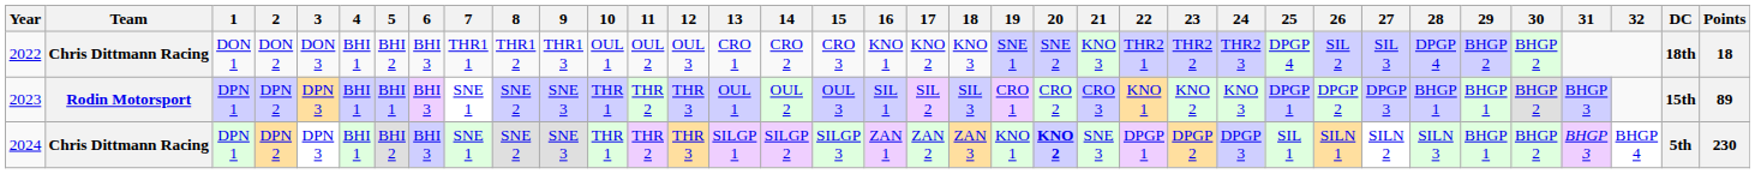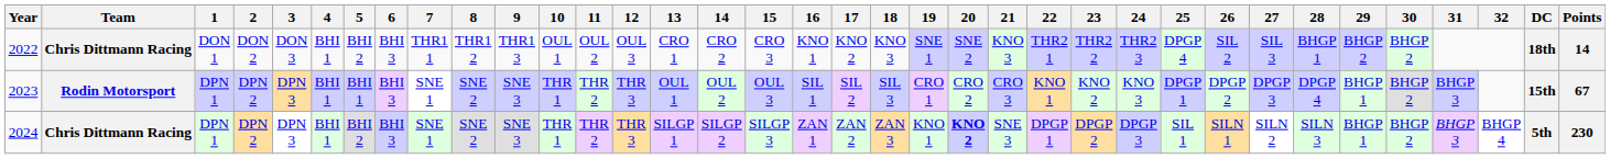2022 | 28: DPGP 4 -> BHGP 1
2022 | Points: 18 -> 14
2023 | 28: BHGP 1 -> DPGP 4
2023 | Points: 89 -> 67
